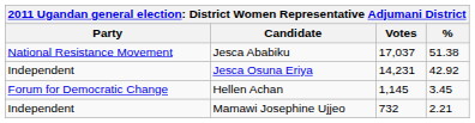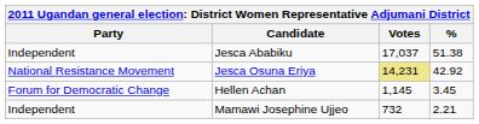Jesca Ababiku | Party: National Resistance Movement -> Independent
Jesca Osuna Eriya | Party: Independent -> National Resistance Movement
Jesca Osuna Eriya | Votes: no background -> khaki background
